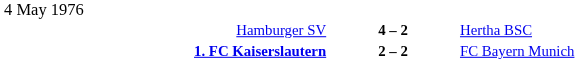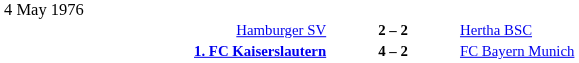Hamburger SV | column 2: 4 – 2 -> 2 – 2
1. FC Kaiserslautern | column 2: 2 – 2 -> 4 – 2
